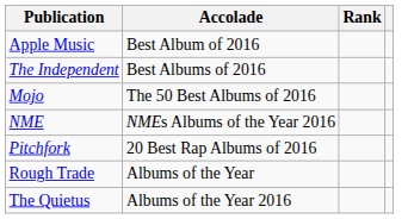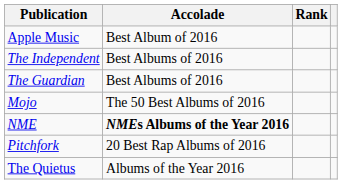+ row: The Guardian | Best Albums of 2016
NME | Accolade: normal -> bold
- row: Rough Trade | Albums of the Year
